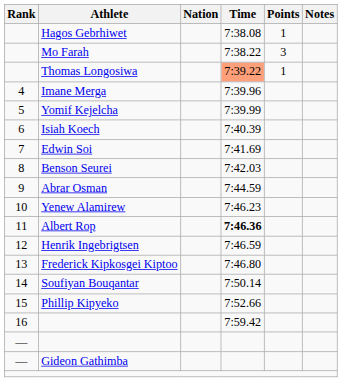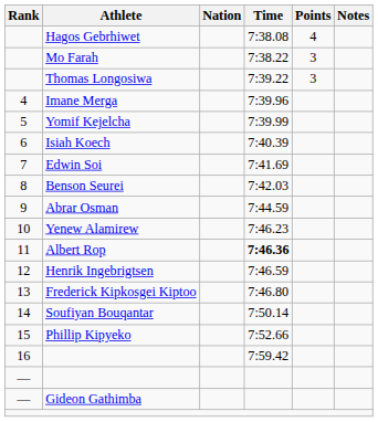Hagos Gebrhiwet | Points: 1 -> 4
Thomas Longosiwa | Time: lightsalmon background -> no background
Thomas Longosiwa | Points: 1 -> 3
